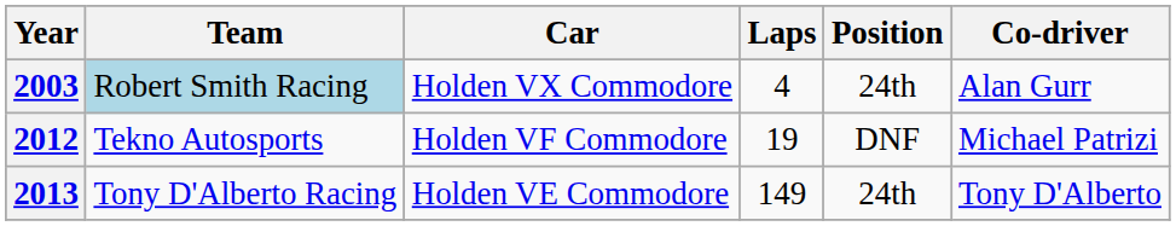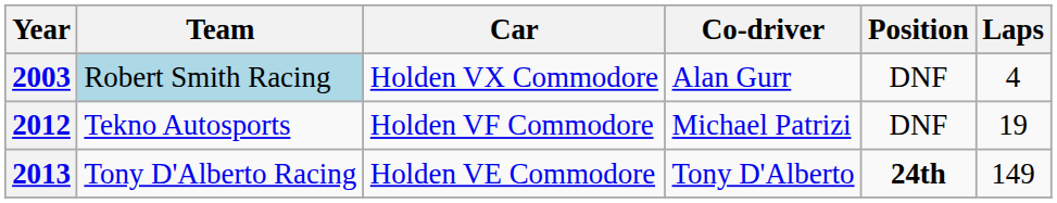columns swapped: Co-driver <-> Laps
2003 | Position: 24th -> DNF
2013 | Position: normal -> bold
